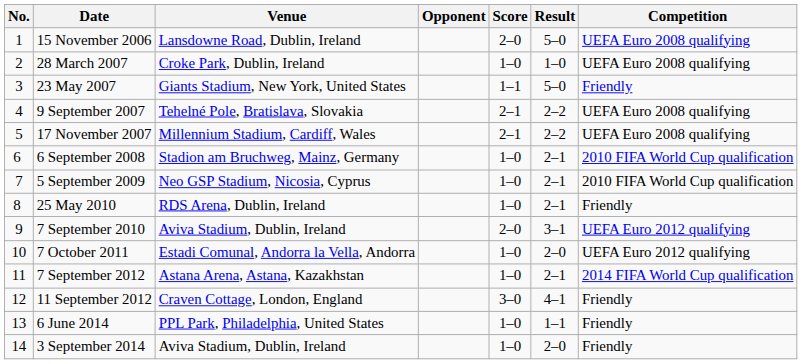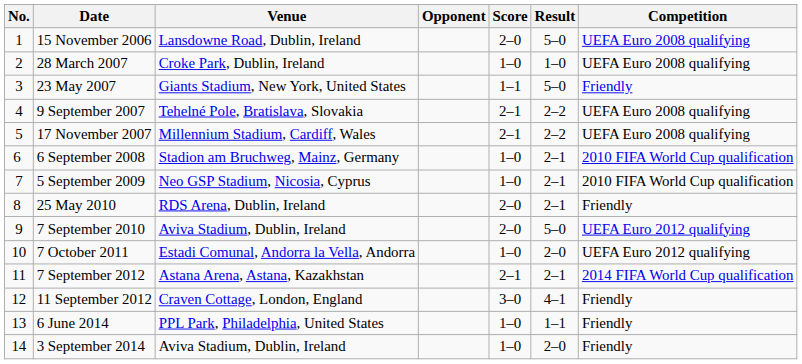25 May 2010 | Score: 1–0 -> 2–0
7 September 2010 | Result: 3–1 -> 5–0
7 September 2012 | Score: 1–0 -> 2–1
